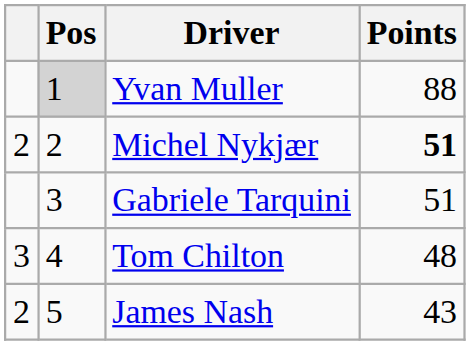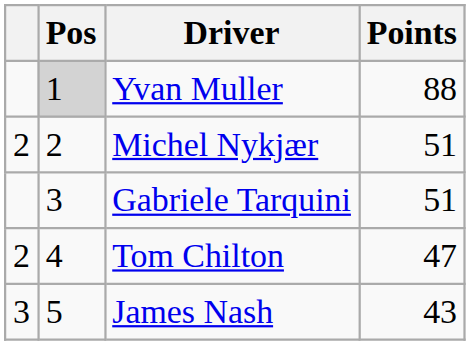Michel Nykjær | Points: bold -> normal
Tom Chilton | column 1: 3 -> 2
Tom Chilton | Points: 48 -> 47
James Nash | column 1: 2 -> 3
